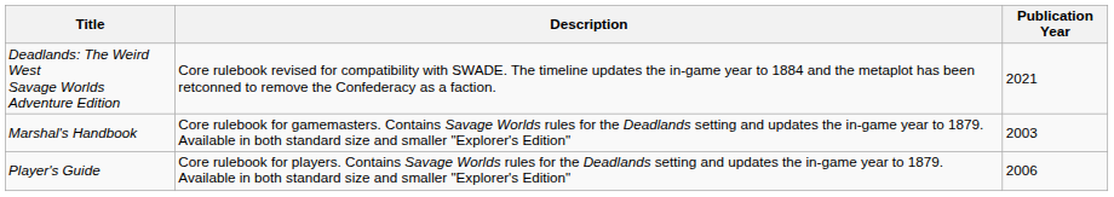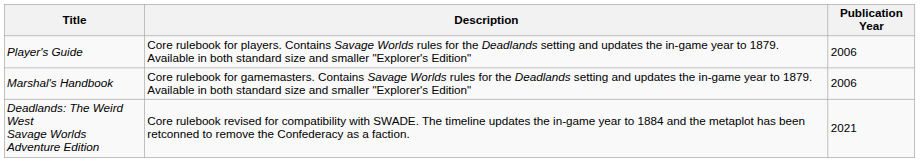rows swapped: Player's Guide <-> Deadlands: The Weird West Savage Worlds Adventure Edition
Marshal's Handbook | Publication Year: 2003 -> 2006
